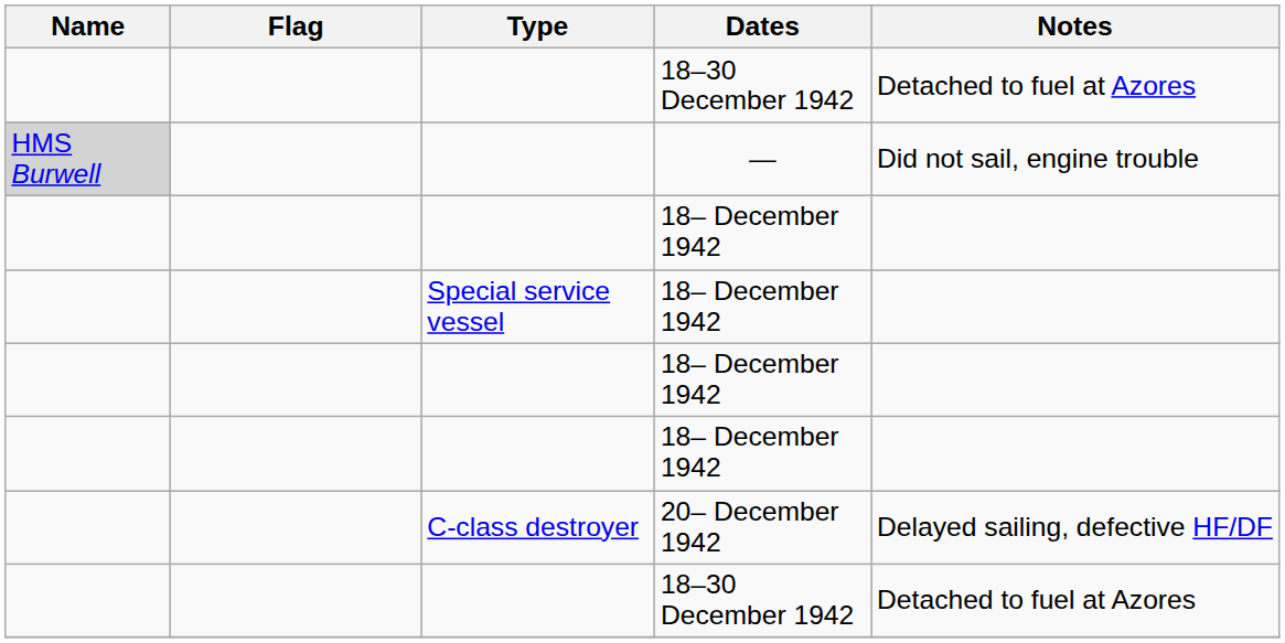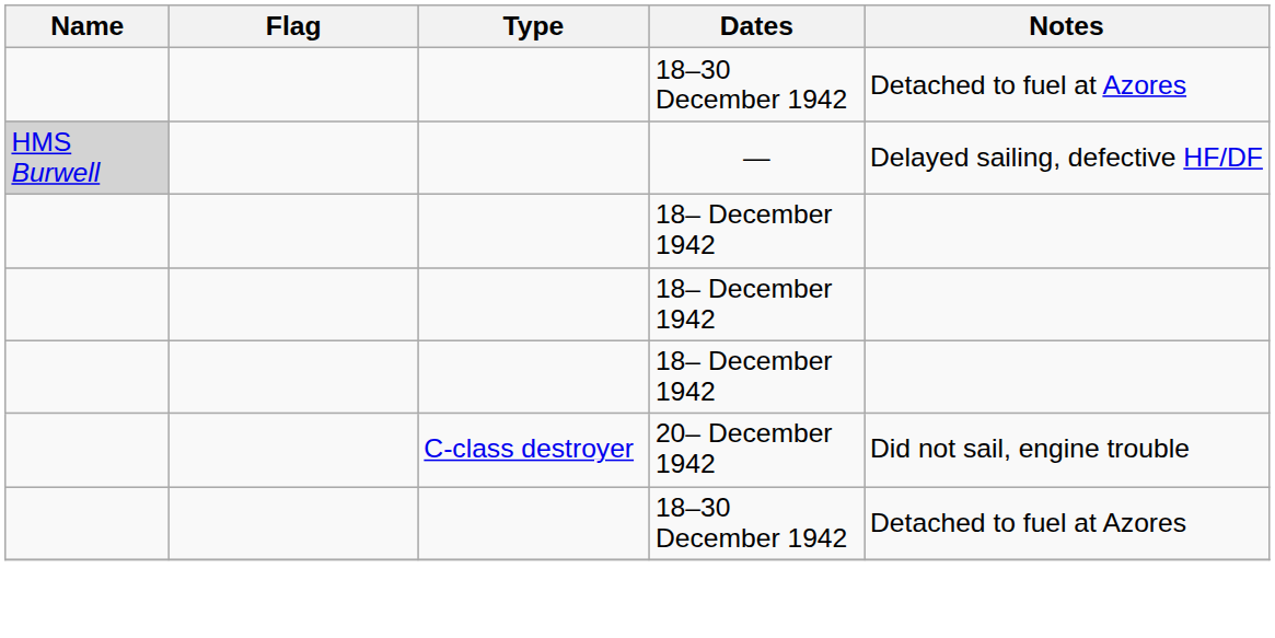— | Notes: Did not sail, engine trouble -> Delayed sailing, defective HF/DF
- row: Special service vessel | 18– December 1942
20– December 1942 | Notes: Delayed sailing, defective HF/DF -> Did not sail, engine trouble
